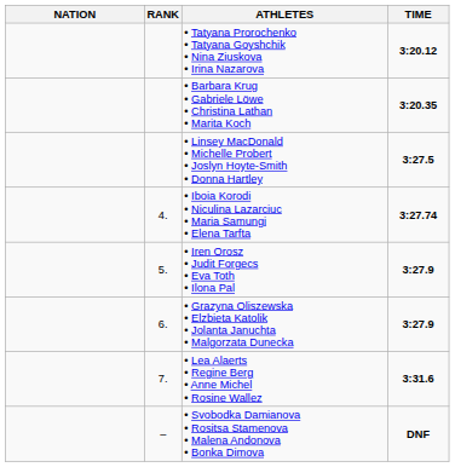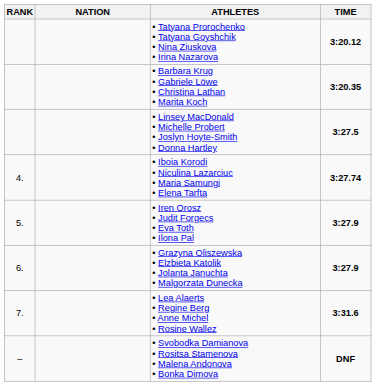columns swapped: RANK <-> NATION
